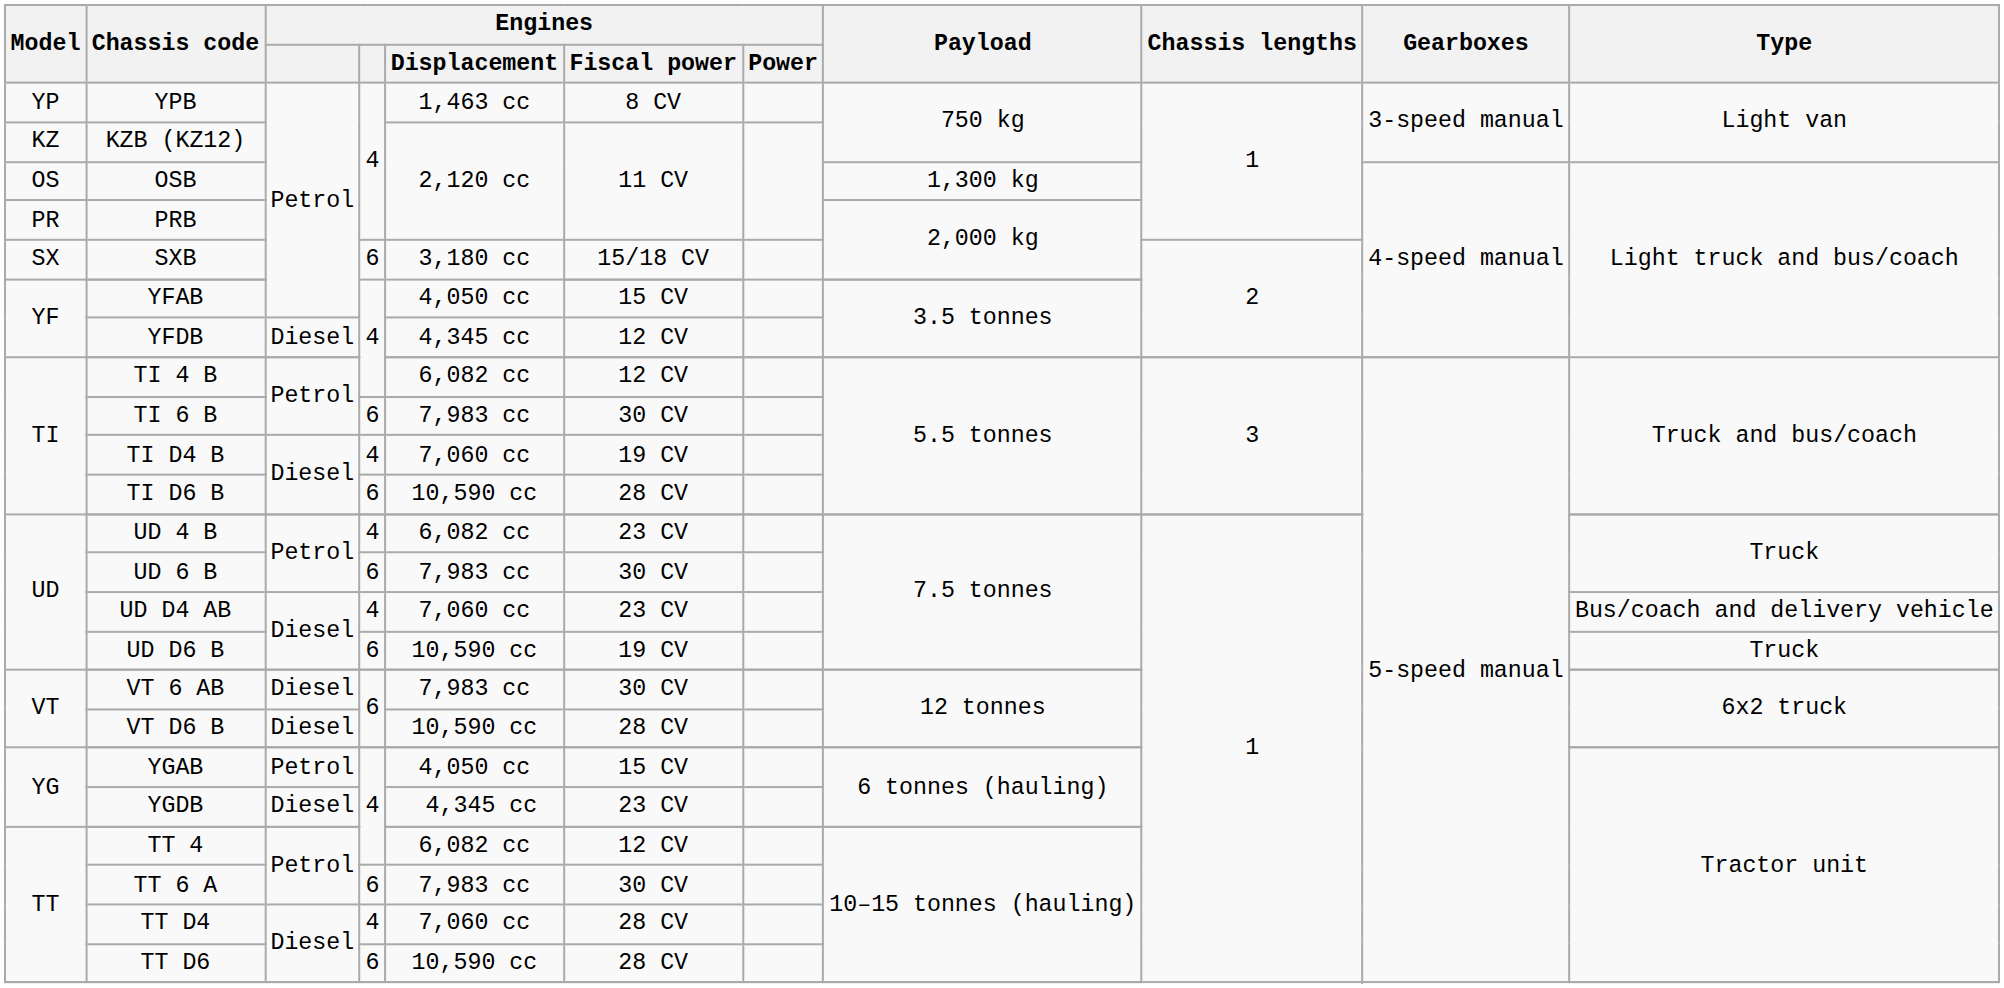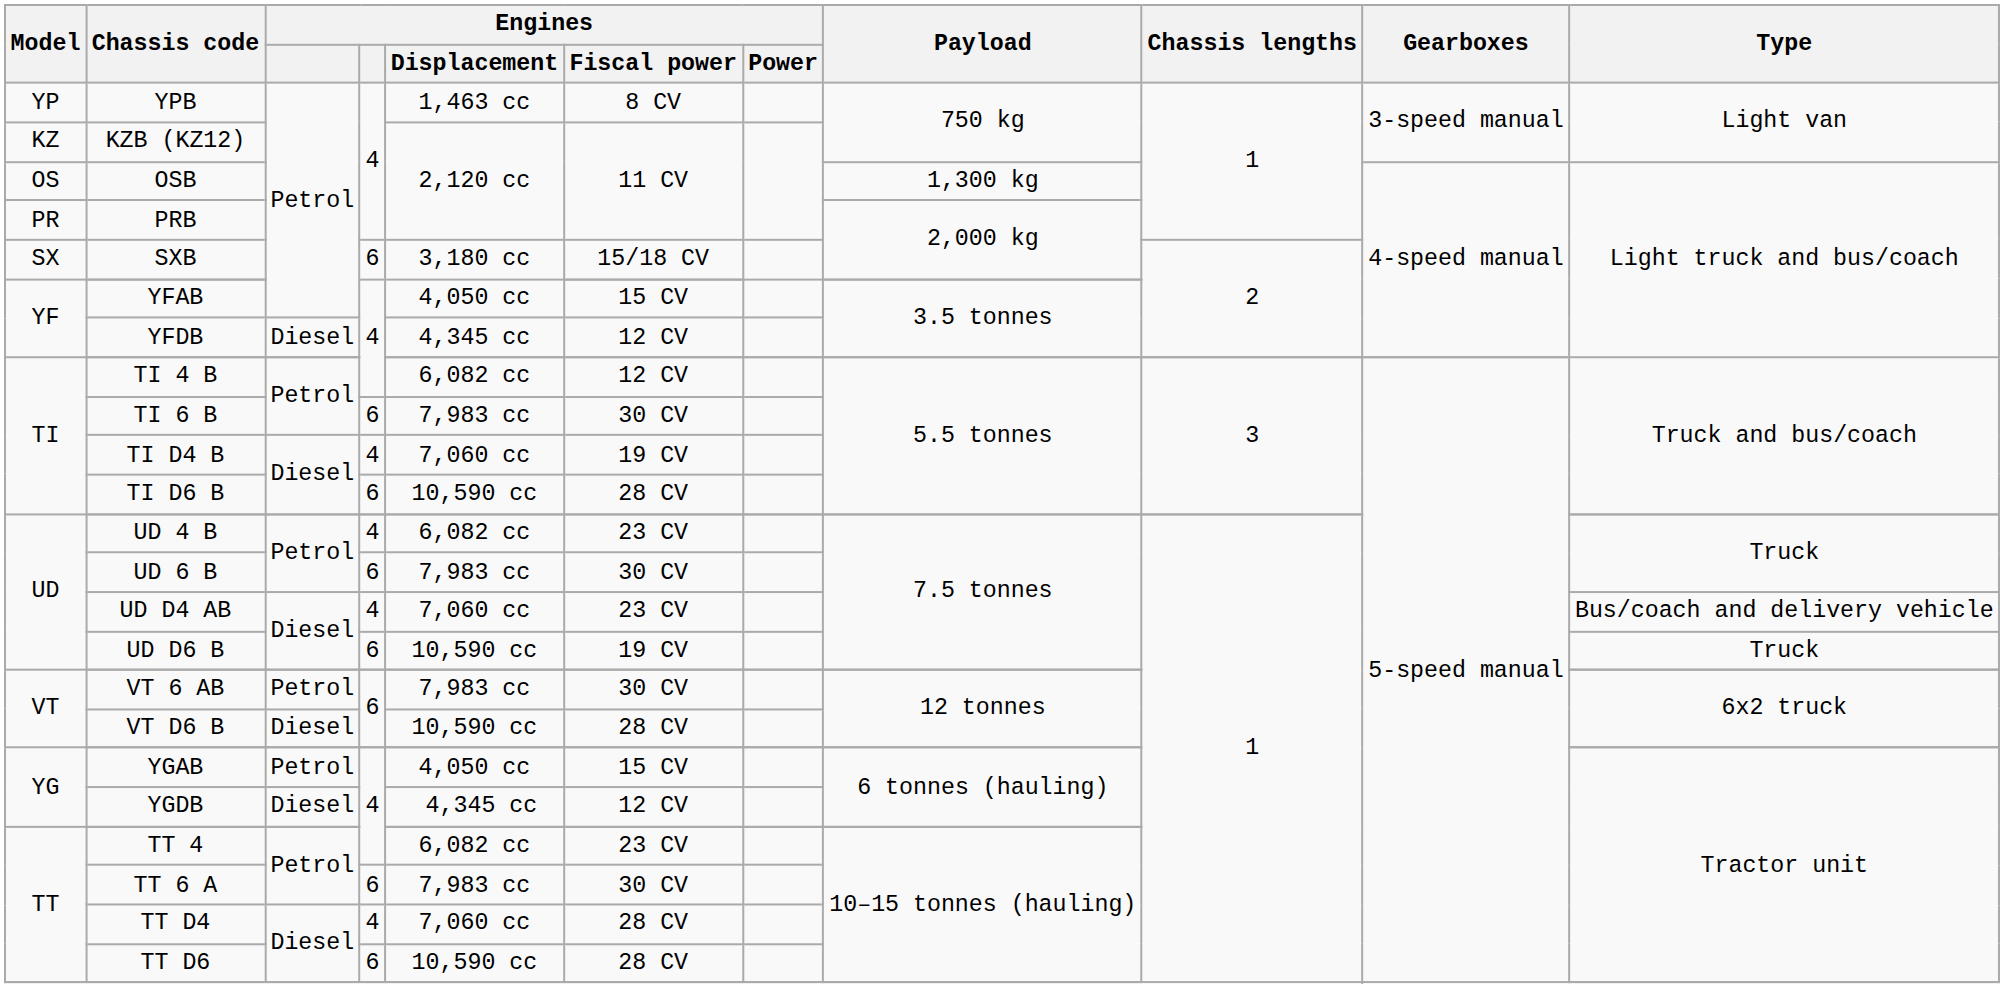VT 6 AB | column 3: Diesel -> Petrol
YGDB | Engines / Fiscal power: 23 CV -> 12 CV
TT 4 | Engines / Fiscal power: 12 CV -> 23 CV
